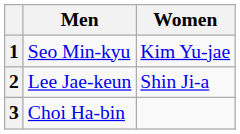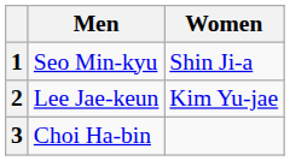1 | Women: Kim Yu-jae -> Shin Ji-a
2 | Women: Shin Ji-a -> Kim Yu-jae
